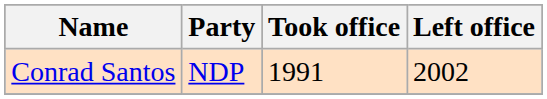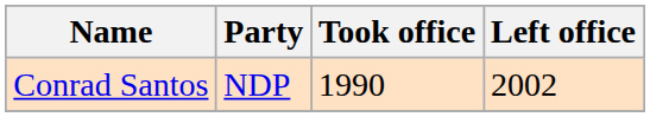Conrad Santos | Took office: 1991 -> 1990
